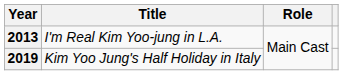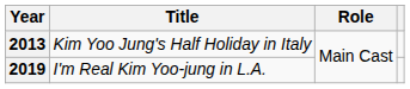2013 | Title: I'm Real Kim Yoo-jung in L.A. -> Kim Yoo Jung's Half Holiday in Italy
2019 | Title: Kim Yoo Jung's Half Holiday in Italy -> I'm Real Kim Yoo-jung in L.A.
